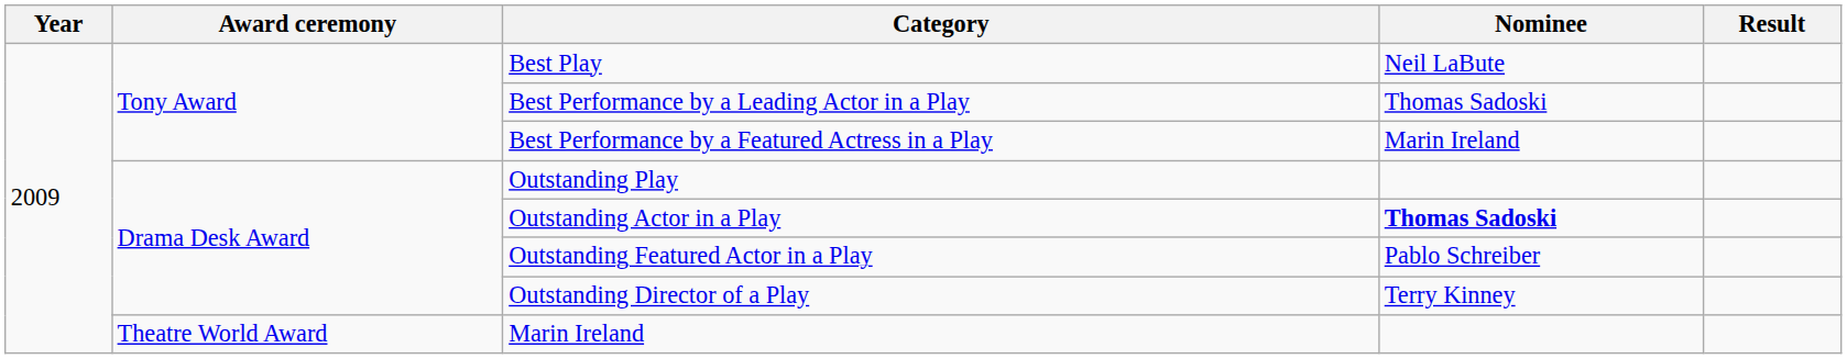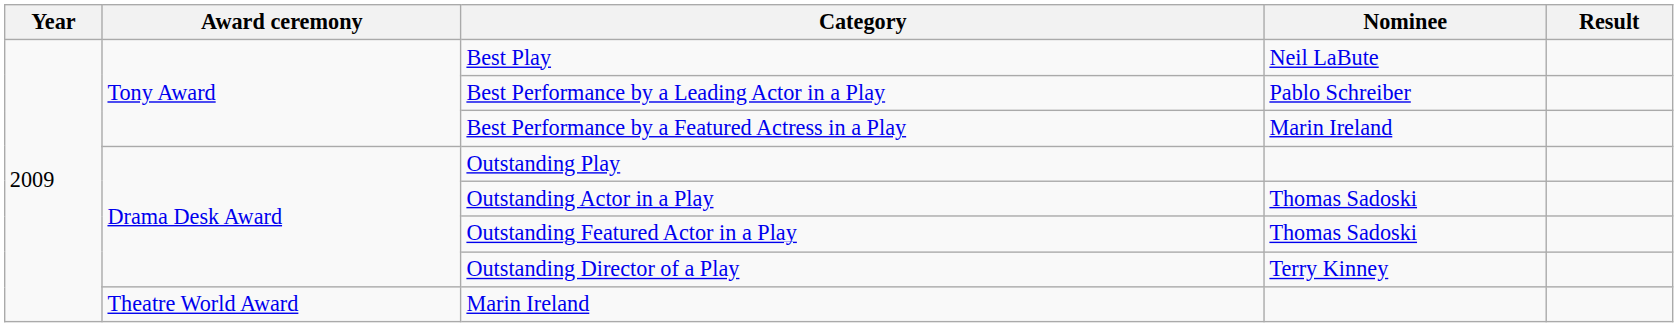Best Performance by a Leading Actor in a Play | Nominee: Thomas Sadoski -> Pablo Schreiber
Outstanding Actor in a Play | Nominee: bold -> normal
Outstanding Featured Actor in a Play | Nominee: Pablo Schreiber -> Thomas Sadoski
